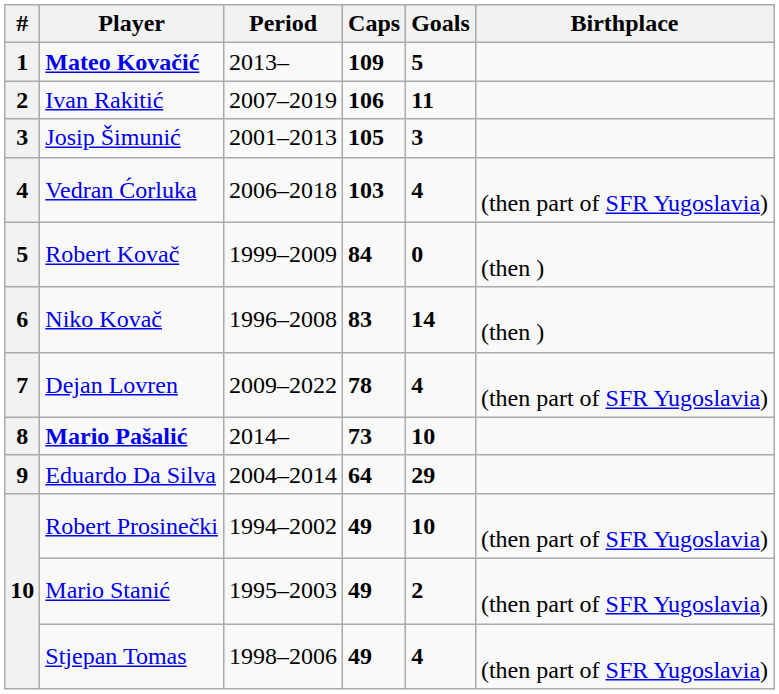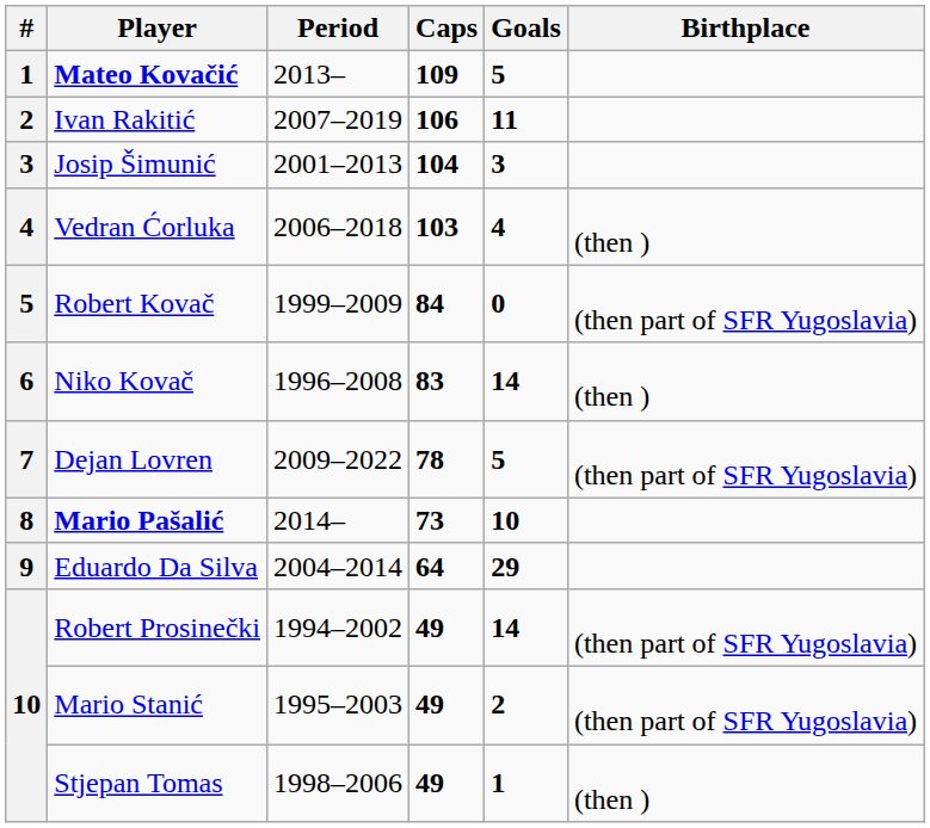Josip Šimunić | Caps: 105 -> 104
Vedran Ćorluka | Birthplace: (then part of SFR Yugoslavia) -> (then )
Robert Kovač | Birthplace: (then ) -> (then part of SFR Yugoslavia)
Dejan Lovren | Goals: 4 -> 5
Robert Prosinečki | Goals: 10 -> 14
Stjepan Tomas | Goals: 4 -> 1
Stjepan Tomas | Birthplace: (then part of SFR Yugoslavia) -> (then )
